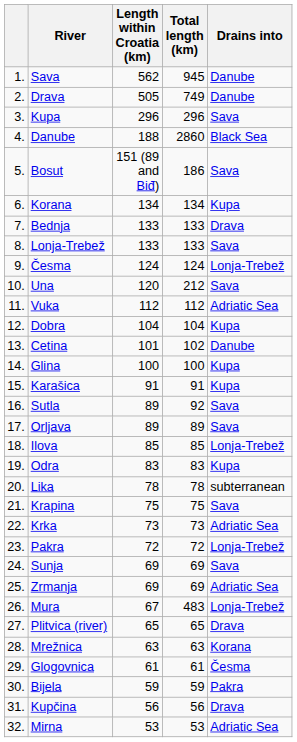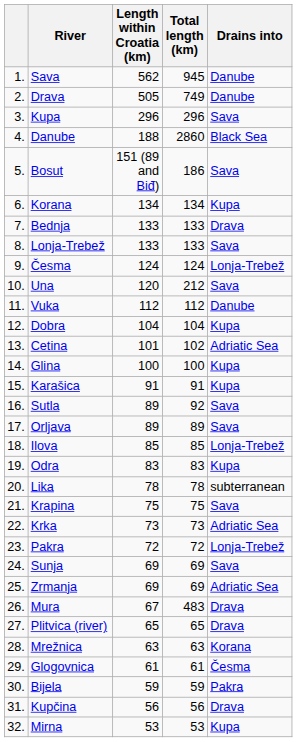Vuka | Drains into: Adriatic Sea -> Danube
Cetina | Drains into: Danube -> Adriatic Sea
Mura | Drains into: Lonja-Trebež -> Drava
Mirna | Drains into: Adriatic Sea -> Kupa
